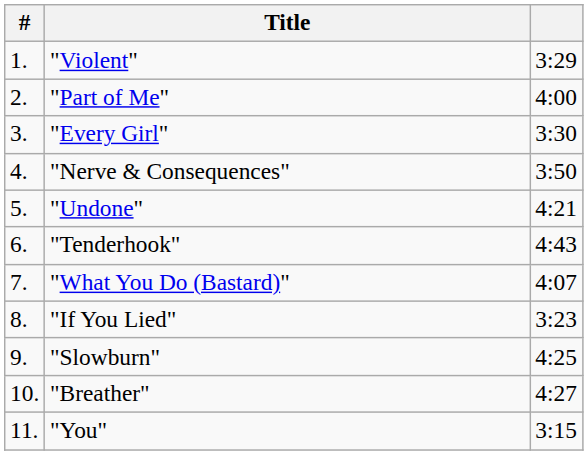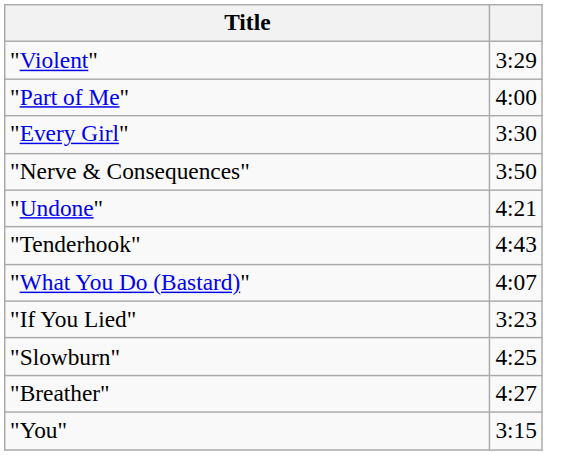- column: # | 1. | 2. | 3. | 4. | 5. | 6. | 7. | 8. | 9. | 10. | 11.
